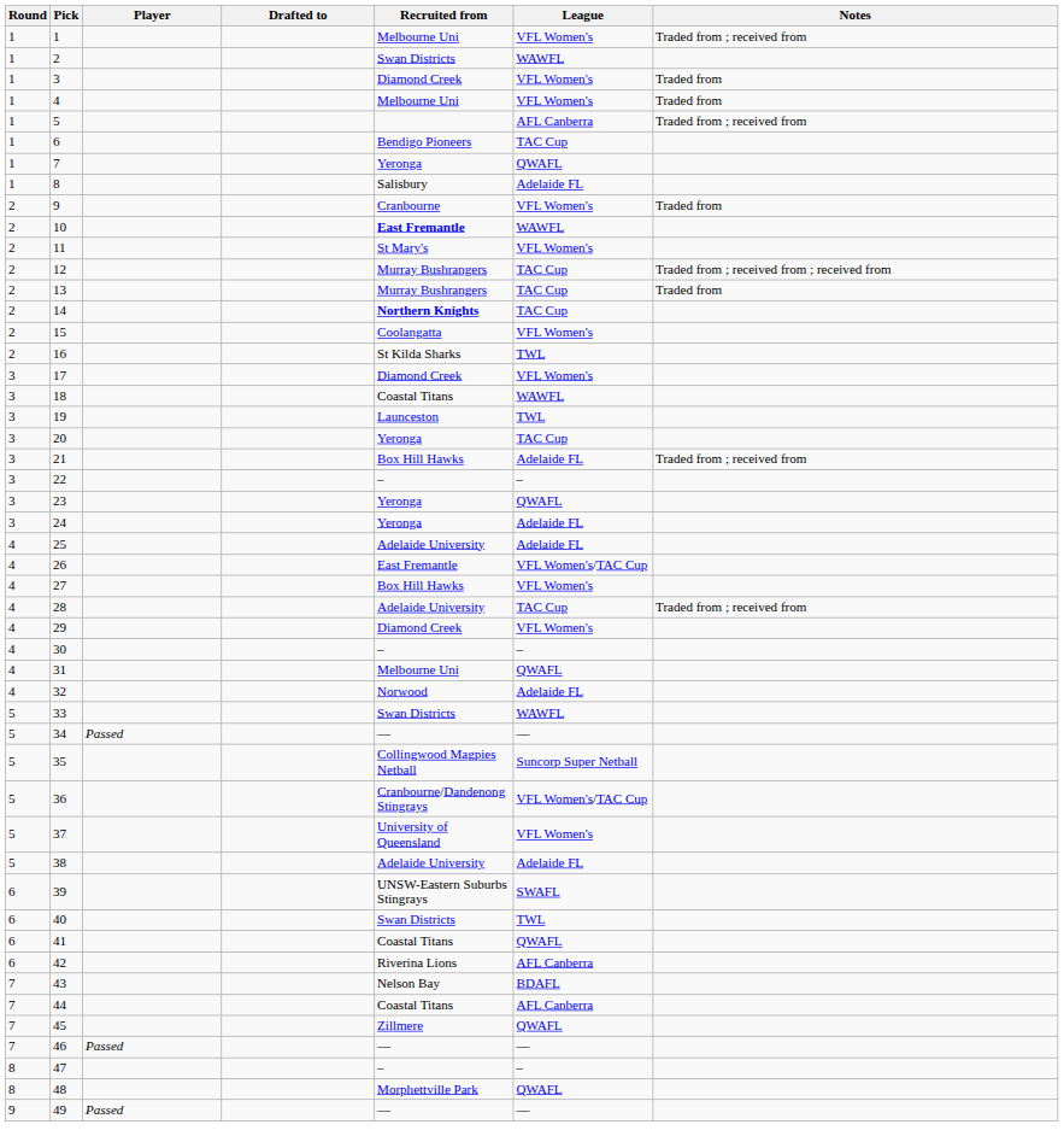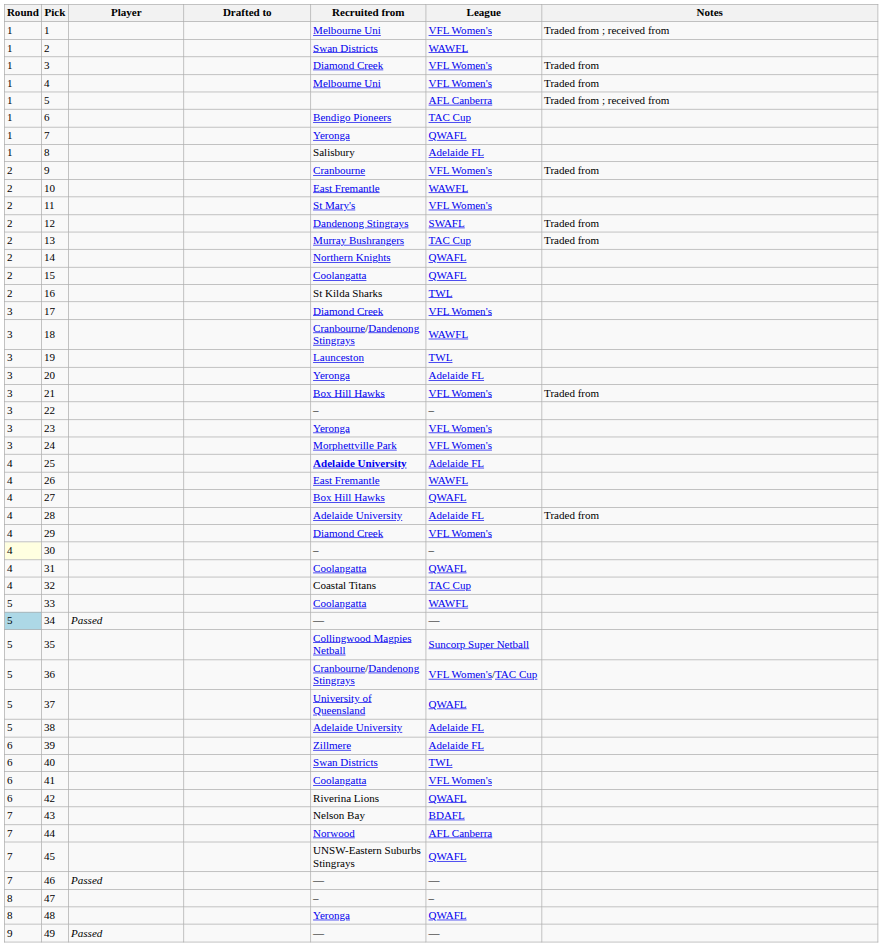10 | Recruited from: bold -> normal
12 | Recruited from: Murray Bushrangers -> Dandenong Stingrays
12 | League: TAC Cup -> SWAFL
12 | Notes: Traded from ; received from ; received from -> Traded from
14 | Recruited from: bold -> normal
14 | League: TAC Cup -> QWAFL
15 | League: VFL Women's -> QWAFL
18 | Recruited from: Coastal Titans -> Cranbourne/Dandenong Stingrays
20 | League: TAC Cup -> Adelaide FL
21 | League: Adelaide FL -> VFL Women's
21 | Notes: Traded from ; received from -> Traded from
23 | League: QWAFL -> VFL Women's
24 | Recruited from: Yeronga -> Morphettville Park
24 | League: Adelaide FL -> VFL Women's
25 | Recruited from: normal -> bold
26 | League: VFL Women's/TAC Cup -> WAWFL
27 | League: VFL Women's -> QWAFL
28 | League: TAC Cup -> Adelaide FL
28 | Notes: Traded from ; received from -> Traded from
30 | Round: no background -> lightyellow background
31 | Recruited from: Melbourne Uni -> Coolangatta
32 | Recruited from: Norwood -> Coastal Titans
32 | League: Adelaide FL -> TAC Cup
33 | Recruited from: Swan Districts -> Coolangatta
34 | Round: no background -> lightblue background
37 | League: VFL Women's -> QWAFL
39 | Recruited from: UNSW-Eastern Suburbs Stingrays -> Zillmere
39 | League: SWAFL -> Adelaide FL
41 | Recruited from: Coastal Titans -> Coolangatta
41 | League: QWAFL -> VFL Women's
42 | League: AFL Canberra -> QWAFL
44 | Recruited from: Coastal Titans -> Norwood
45 | Recruited from: Zillmere -> UNSW-Eastern Suburbs Stingrays
48 | Recruited from: Morphettville Park -> Yeronga
